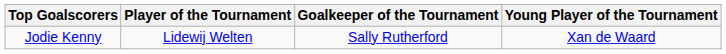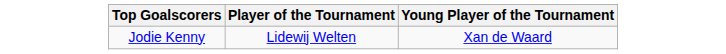- column: Goalkeeper of the Tournament | Sally Rutherford
